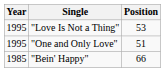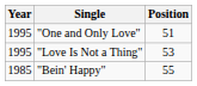rows swapped: "Love Is Not a Thing" <-> "One and Only Love"
"Bein' Happy" | Position: 66 -> 55
